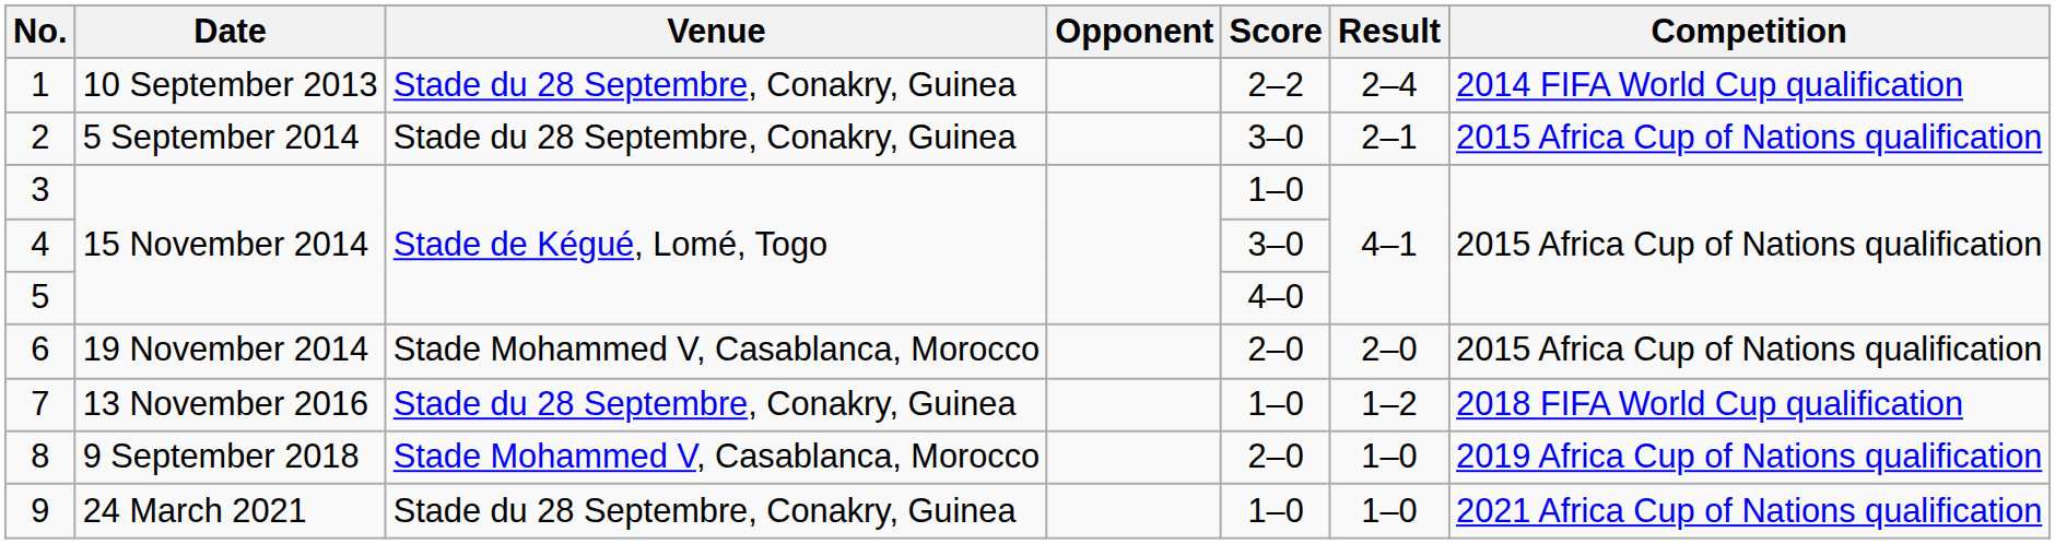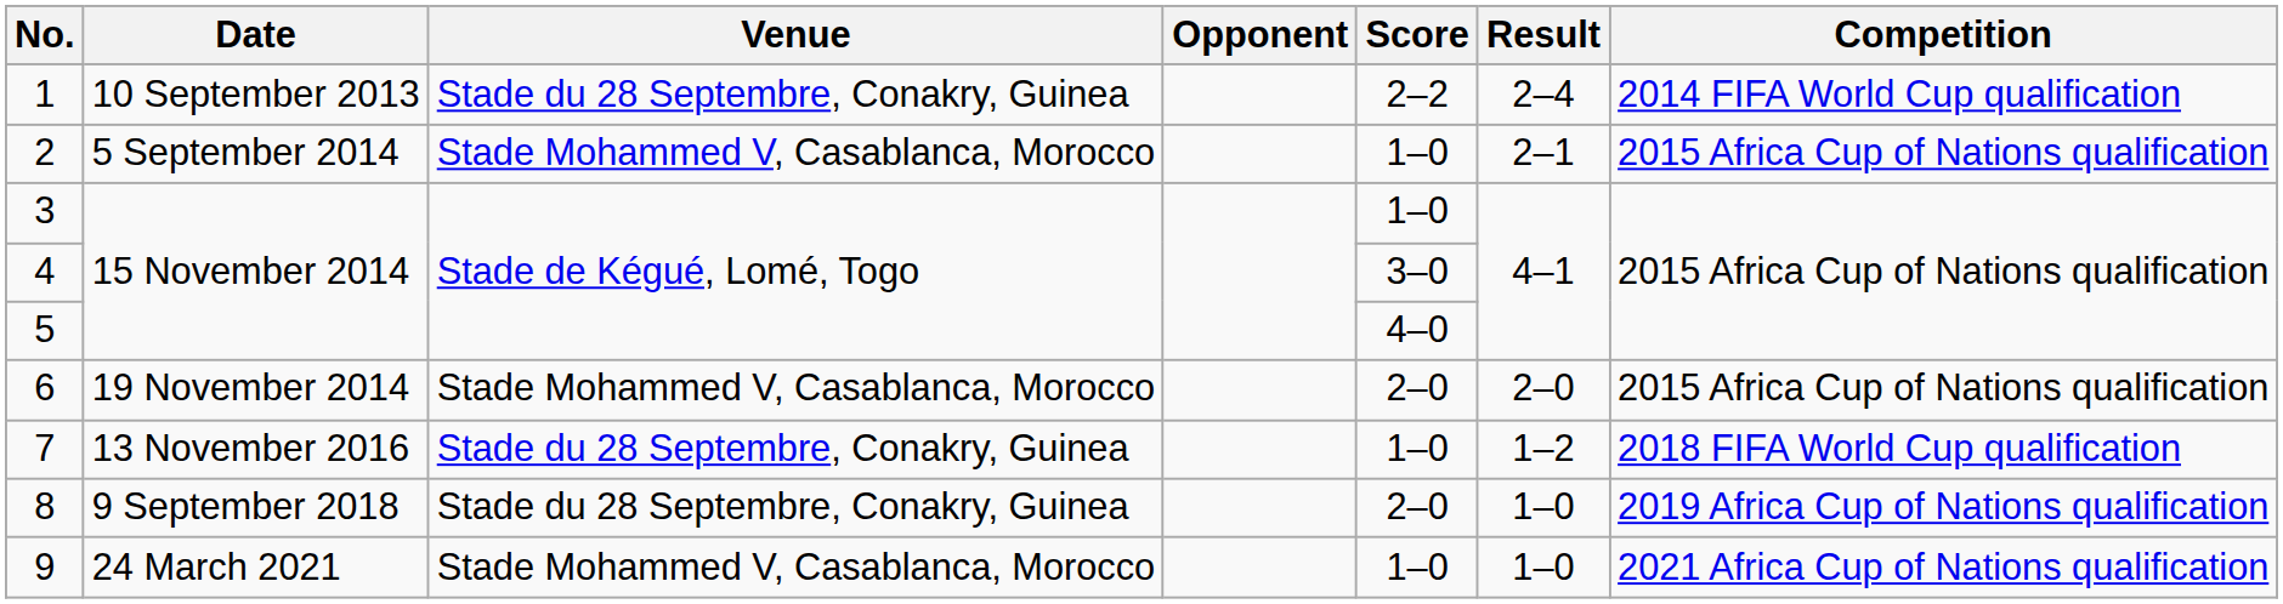2 | Venue: Stade du 28 Septembre, Conakry, Guinea -> Stade Mohammed V, Casablanca, Morocco
2 | Score: 3–0 -> 1–0
8 | Venue: Stade Mohammed V, Casablanca, Morocco -> Stade du 28 Septembre, Conakry, Guinea
9 | Venue: Stade du 28 Septembre, Conakry, Guinea -> Stade Mohammed V, Casablanca, Morocco
